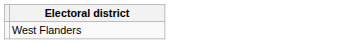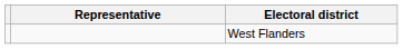+ column: Representative
